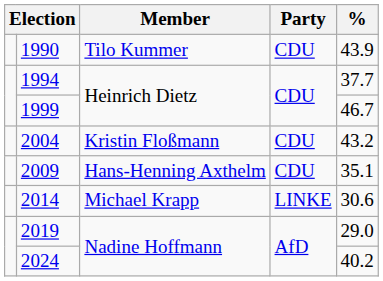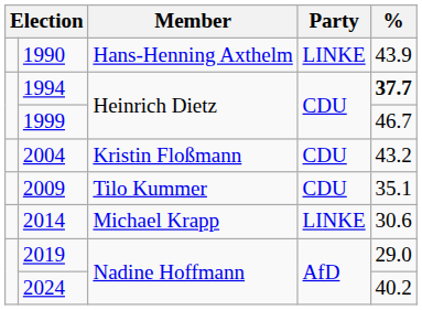1990 | Member: Tilo Kummer -> Hans-Henning Axthelm
1990 | Party: CDU -> LINKE
1994 | %: normal -> bold
2009 | Member: Hans-Henning Axthelm -> Tilo Kummer
